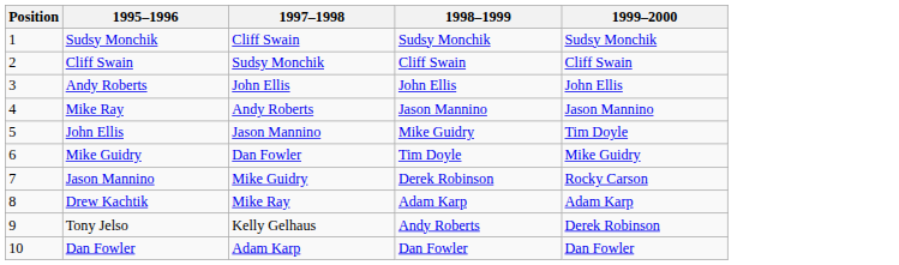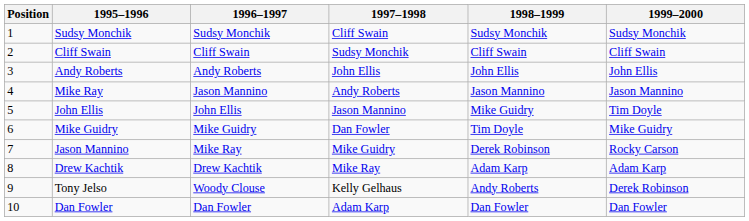+ column: 1996–1997 | Sudsy Monchik | Cliff Swain | Andy Roberts | Jason Mannino | John Ellis | Mike Guidry | Mike Ray | Drew Kachtik | Woody Clouse | Dan Fowler
